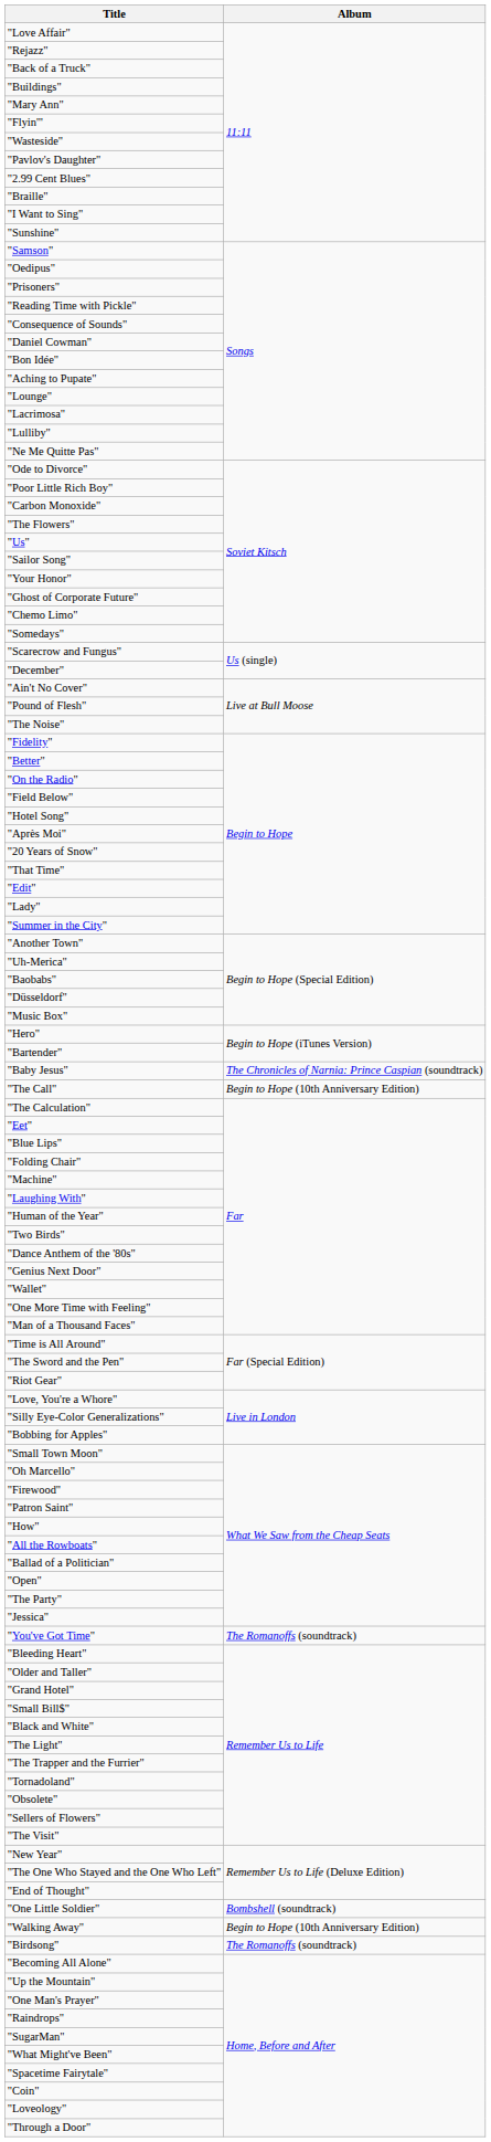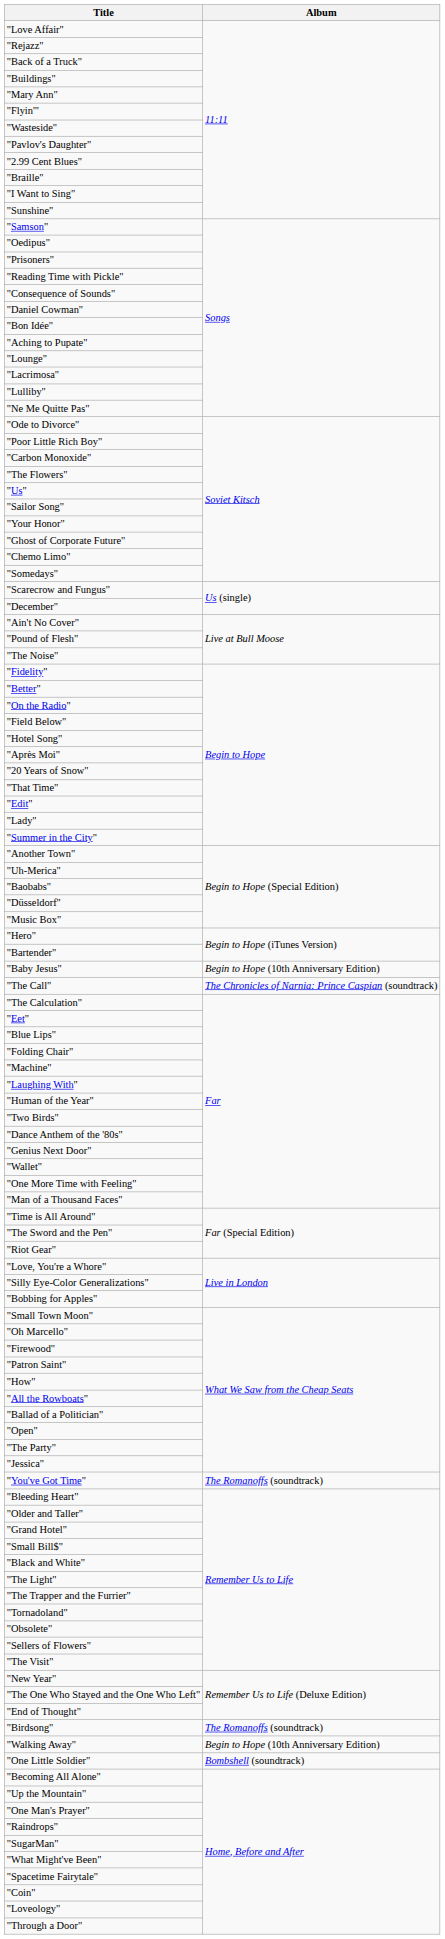"Baby Jesus" | Album: The Chronicles of Narnia: Prince Caspian (soundtrack) -> Begin to Hope (10th Anniversary Edition)
"The Call" | Album: Begin to Hope (10th Anniversary Edition) -> The Chronicles of Narnia: Prince Caspian (soundtrack)
rows swapped: "Birdsong" <-> "One Little Soldier"
